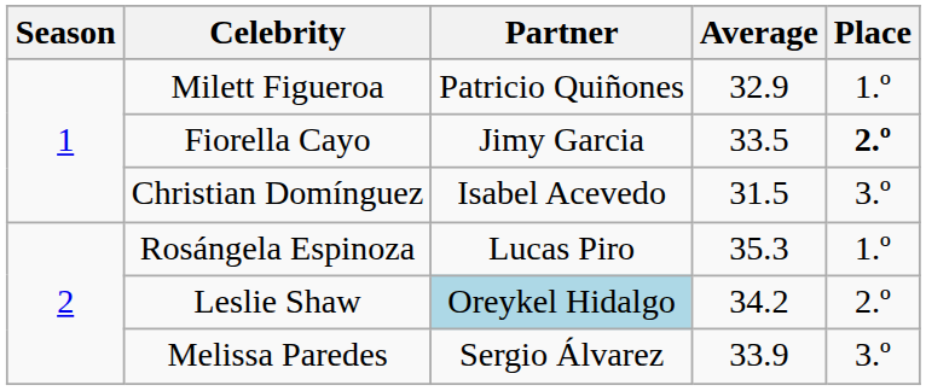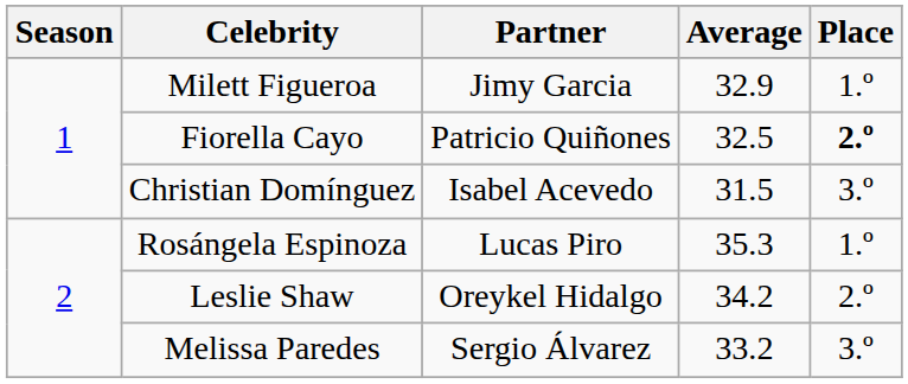Milett Figueroa | Partner: Patricio Quiñones -> Jimy Garcia
Fiorella Cayo | Partner: Jimy Garcia -> Patricio Quiñones
Fiorella Cayo | Average: 33.5 -> 32.5
Leslie Shaw | Partner: lightblue background -> no background
Melissa Paredes | Average: 33.9 -> 33.2
